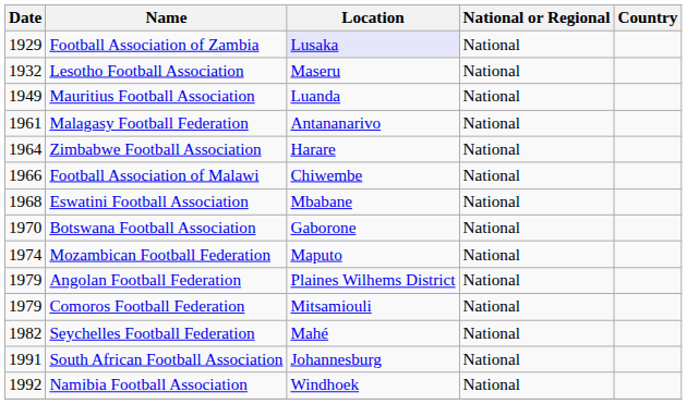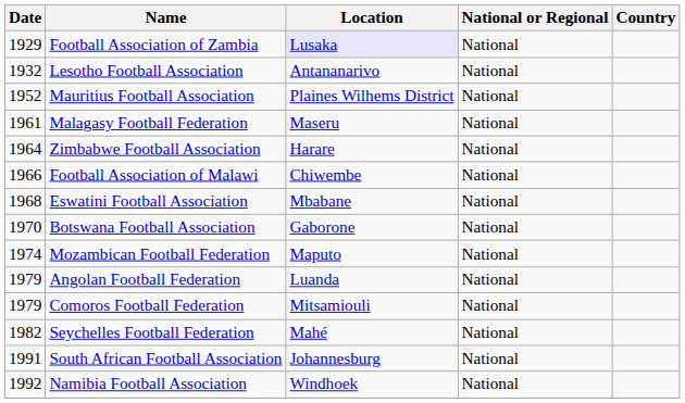Lesotho Football Association | Location: Maseru -> Antananarivo
Mauritius Football Association | Date: 1949 -> 1952
Mauritius Football Association | Location: Luanda -> Plaines Wilhems District
Malagasy Football Federation | Location: Antananarivo -> Maseru
Angolan Football Federation | Location: Plaines Wilhems District -> Luanda
